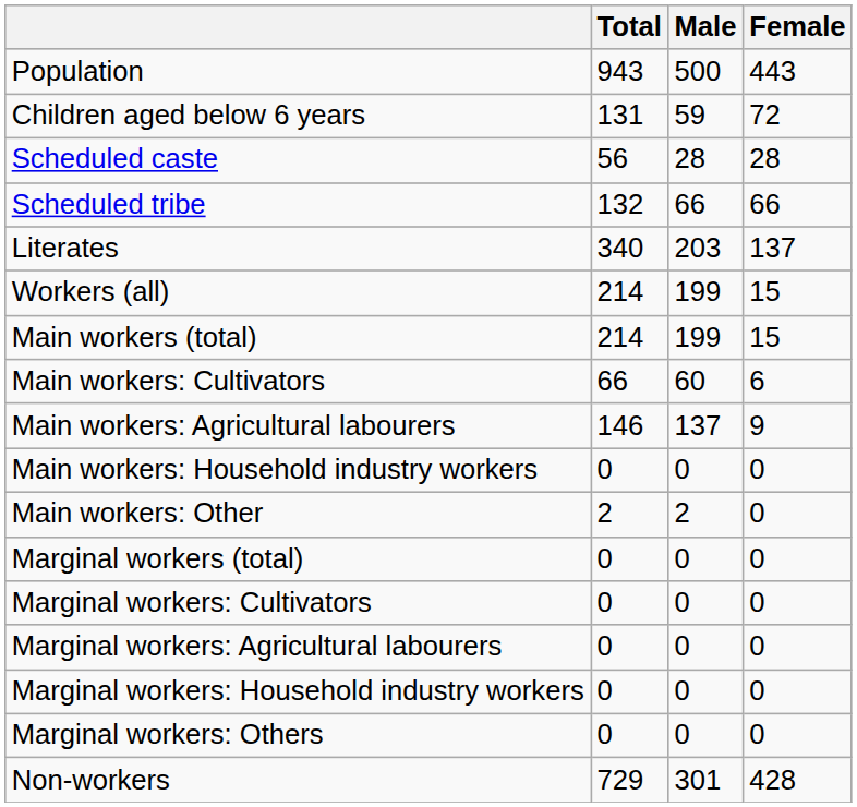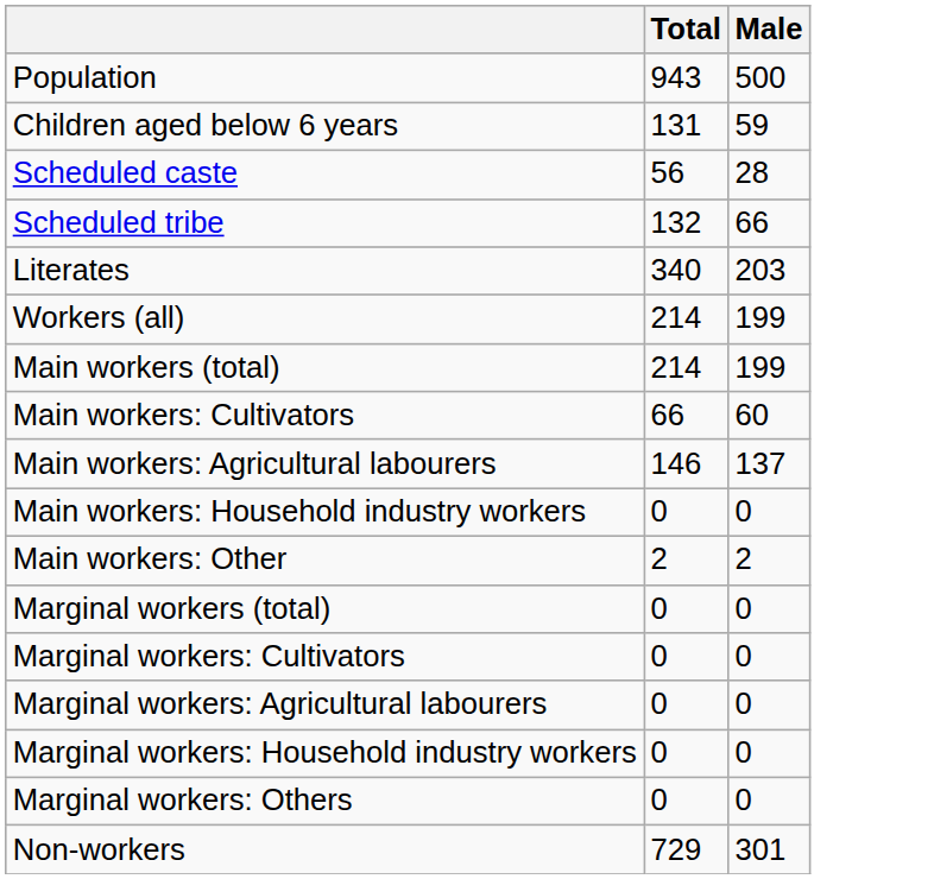- column: Female | 443 | 72 | 28 | 66 | 137 | 15 | 15 | 6 | 9 | 0 | 0 | 0 | 0 | 0 | 0 | 0 | 428
